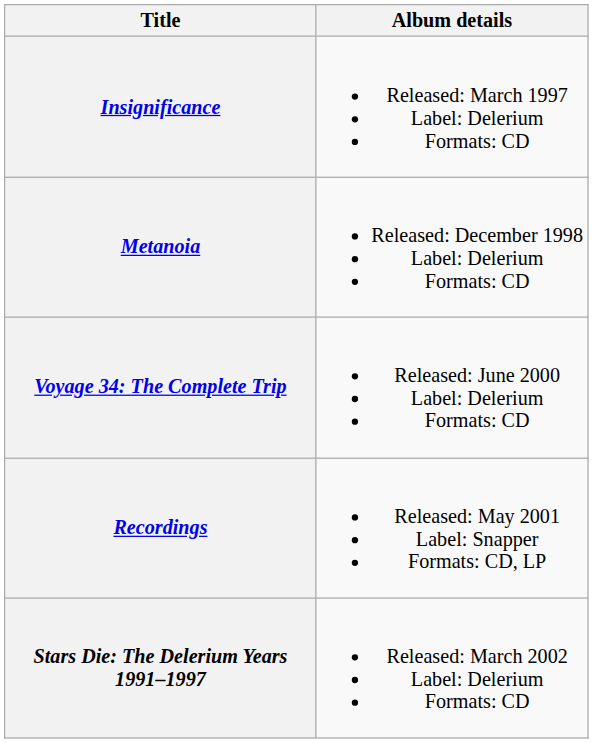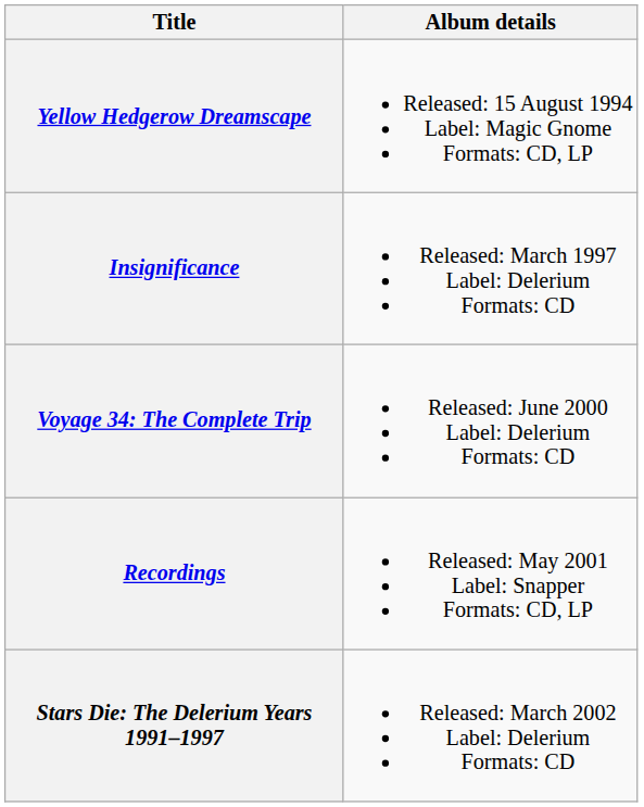+ row: Yellow Hedgerow Dreamscape | Released: 15 August 1994 Label: Magic Gnome Formats: CD, LP
- row: Metanoia | Released: December 1998 Label: Delerium Formats: CD
